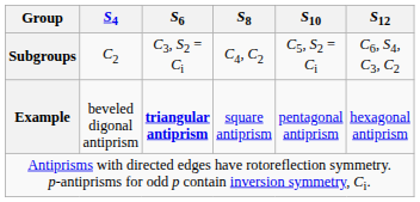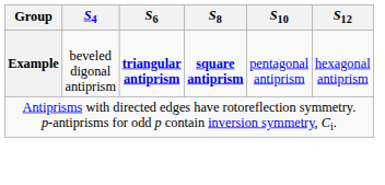- row: Subgroups | C2 | C3, S2 = Ci | C4, C2 | C5, S2 = Ci | C6, S4, C3, C2
Example | S8: normal -> bold
